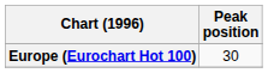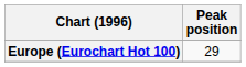Europe (Eurochart Hot 100) | Peak position: 30 -> 29
